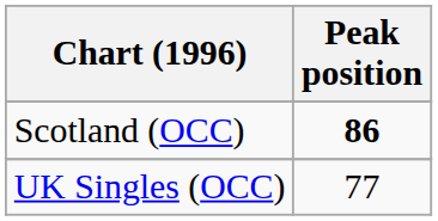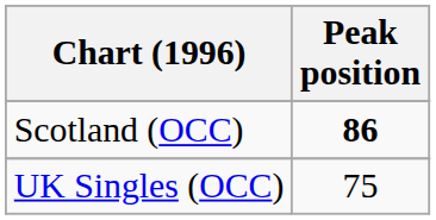UK Singles (OCC) | Peak position: 77 -> 75
